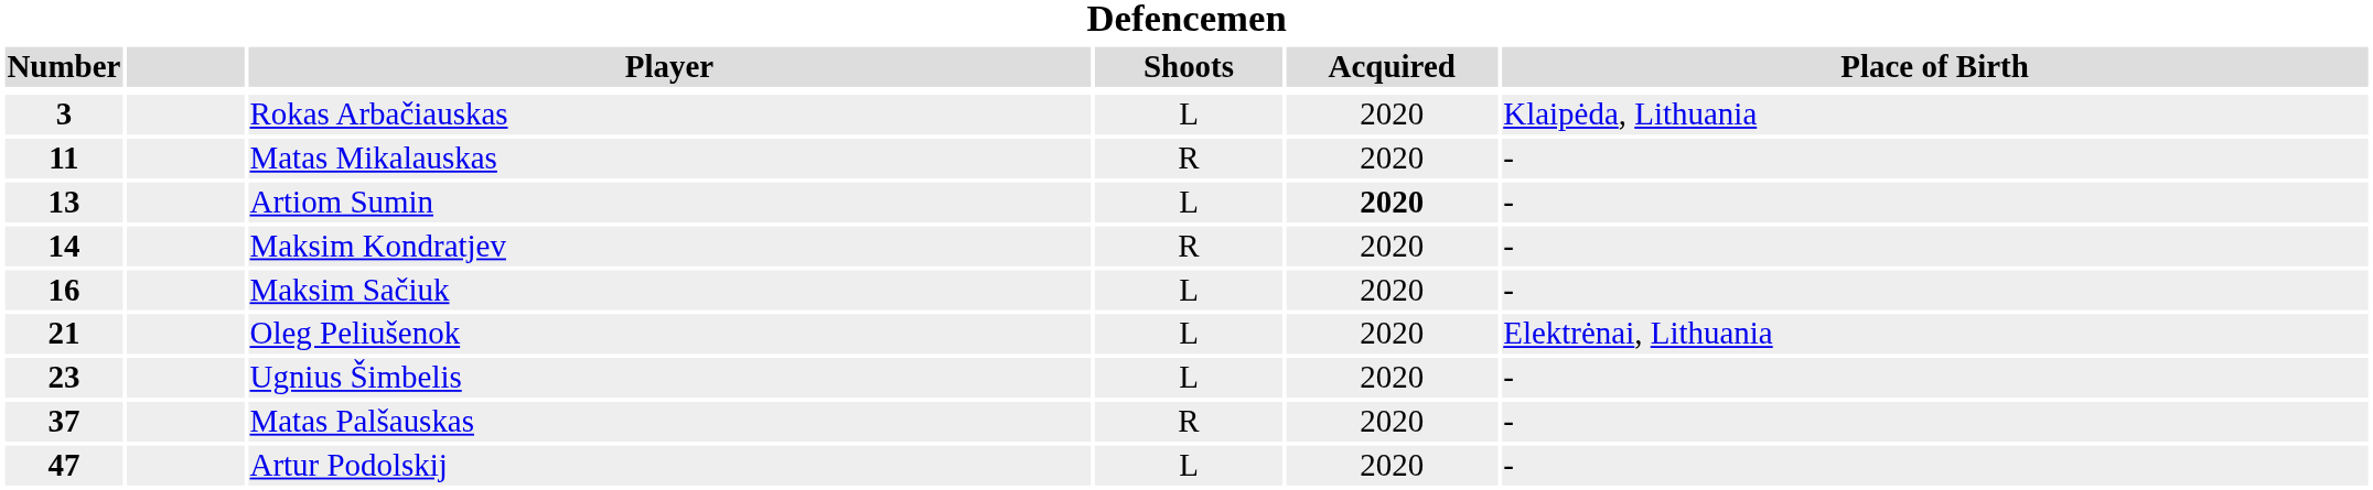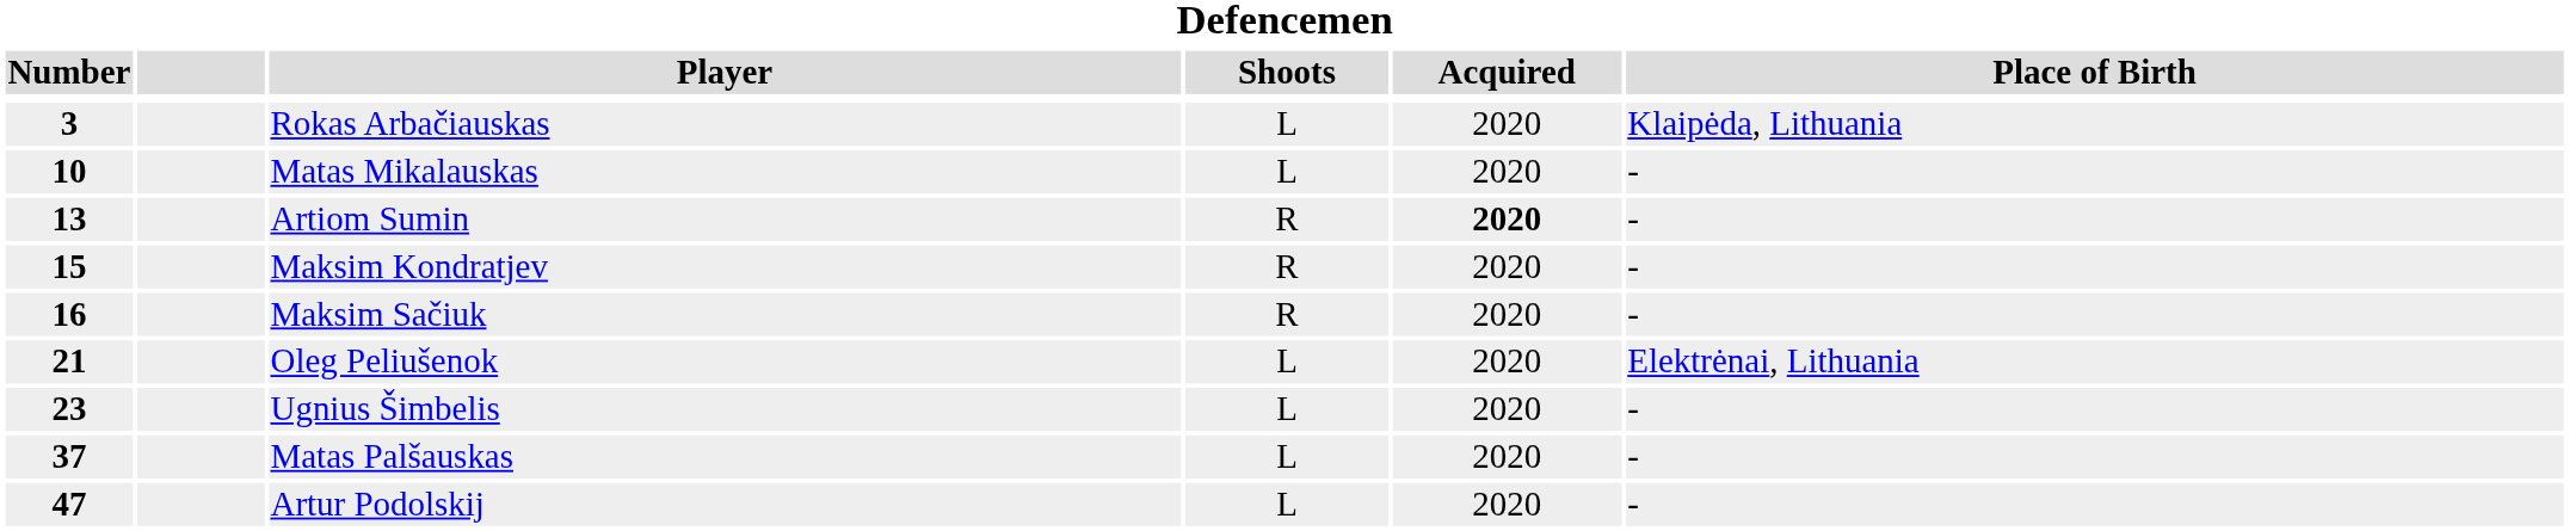Matas Mikalauskas | Number: 11 -> 10
Matas Mikalauskas | Shoots: R -> L
Artiom Sumin | Shoots: L -> R
Maksim Kondratjev | Number: 14 -> 15
Maksim Sačiuk | Shoots: L -> R
Matas Palšauskas | Shoots: R -> L
